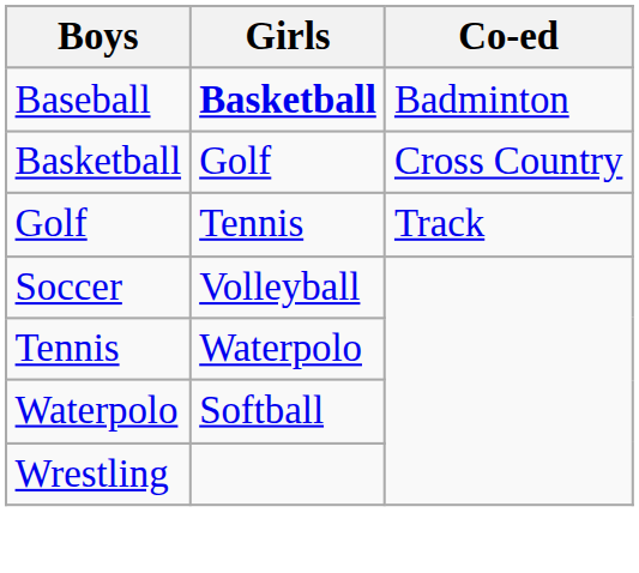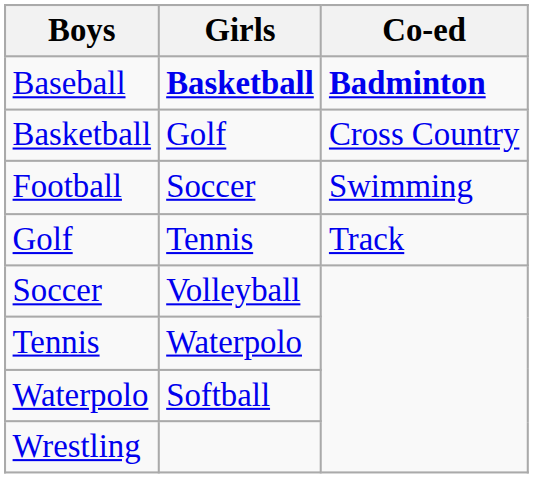Baseball | Co-ed: normal -> bold
+ row: Football | Soccer | Swimming
